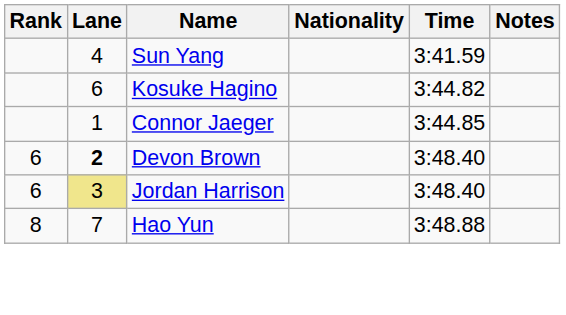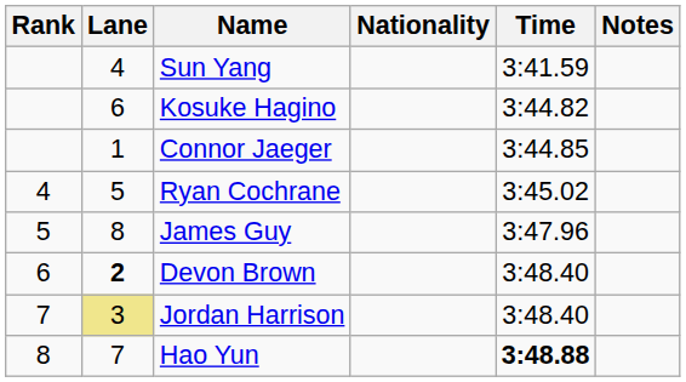+ row: 4 | 5 | Ryan Cochrane | 3:45.02
+ row: 5 | 8 | James Guy | 3:47.96
Jordan Harrison | Rank: 6 -> 7
Hao Yun | Time: normal -> bold
